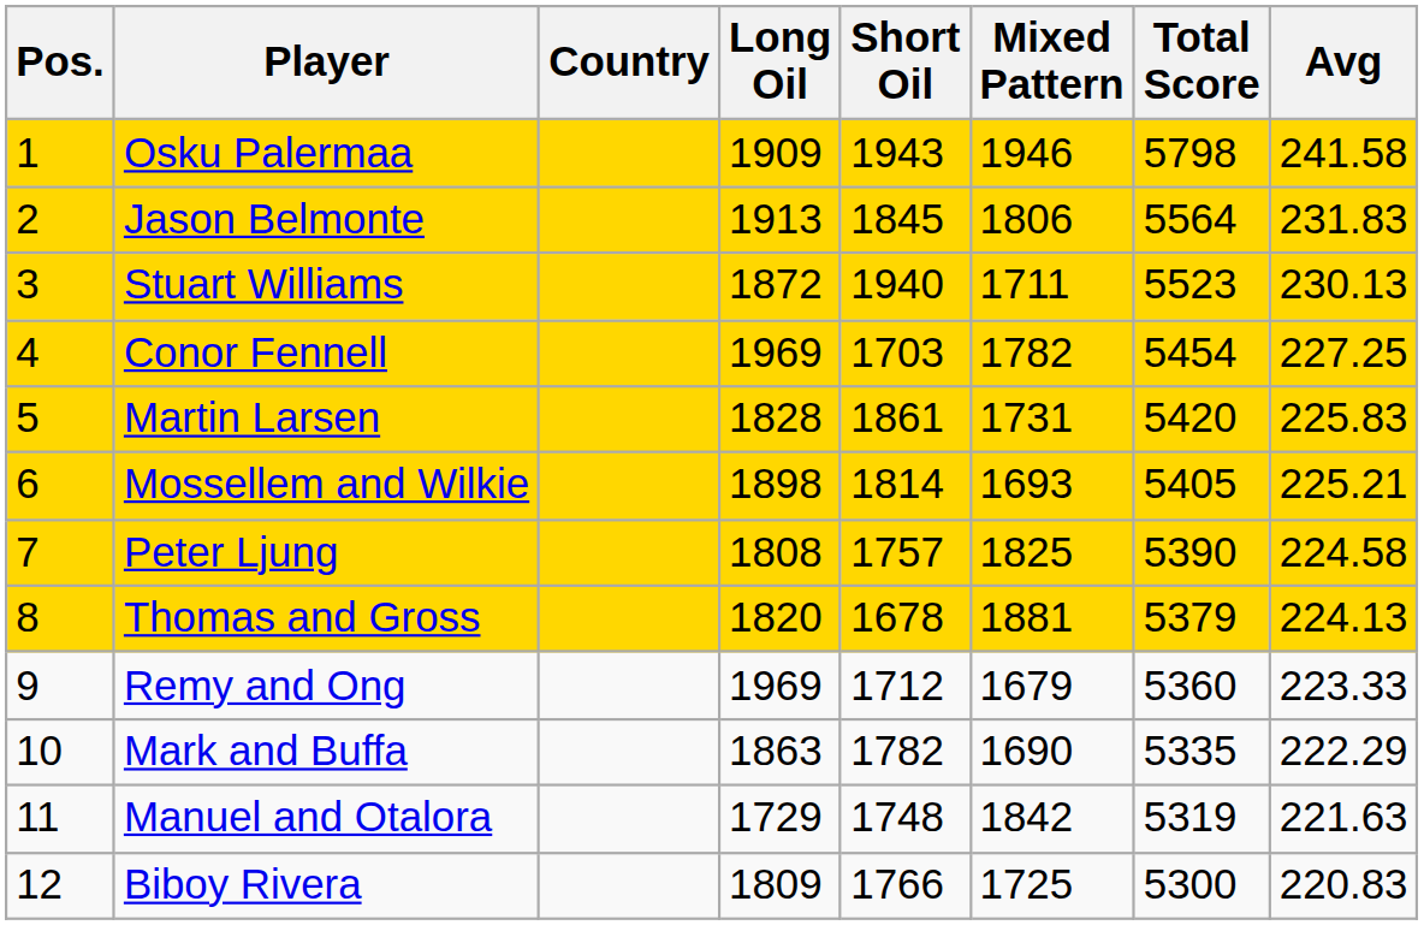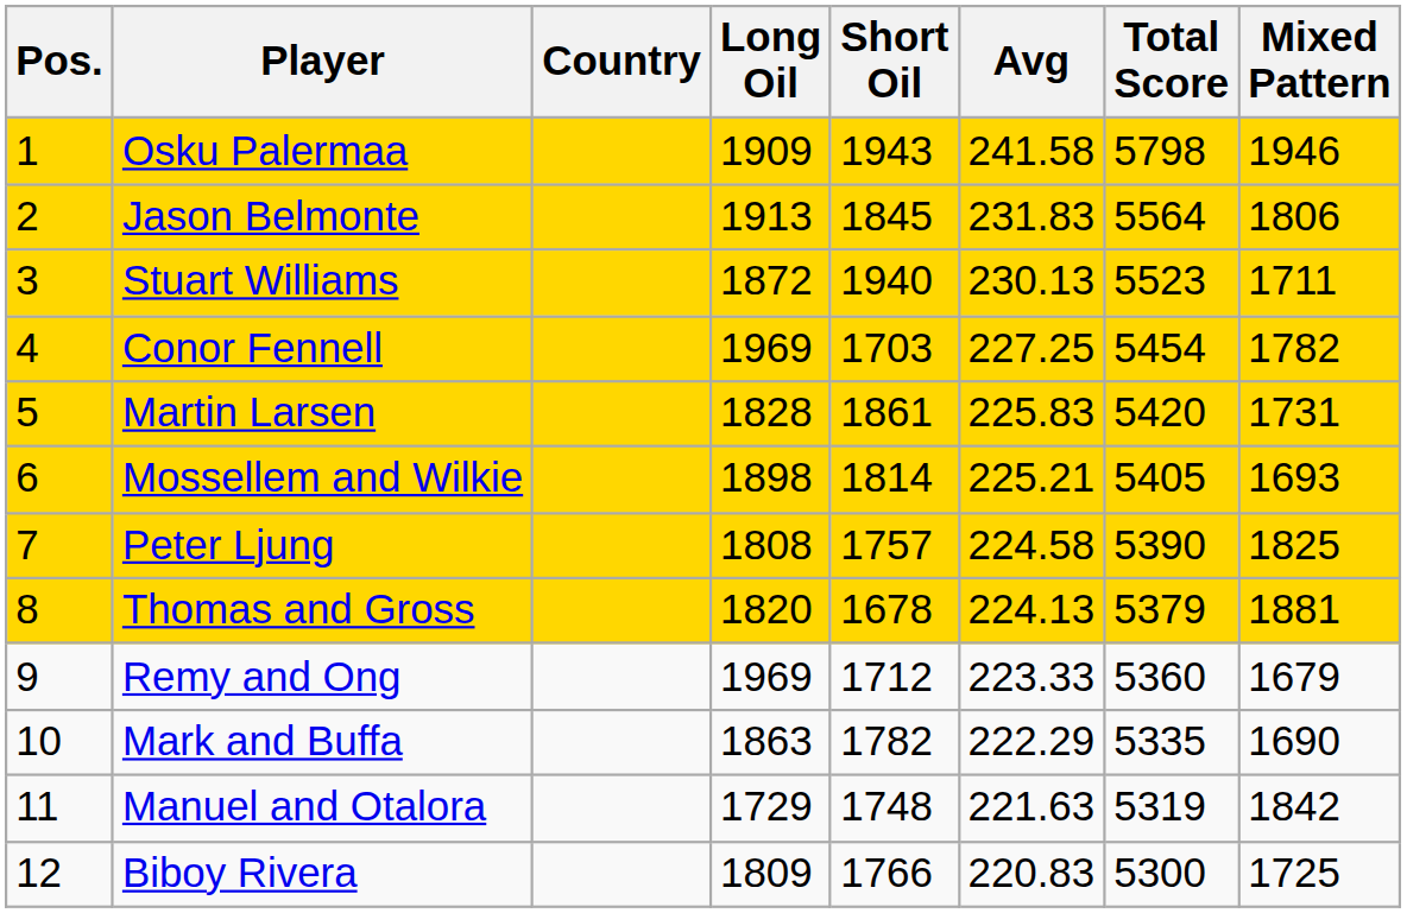columns swapped: Mixed Pattern <-> Avg
